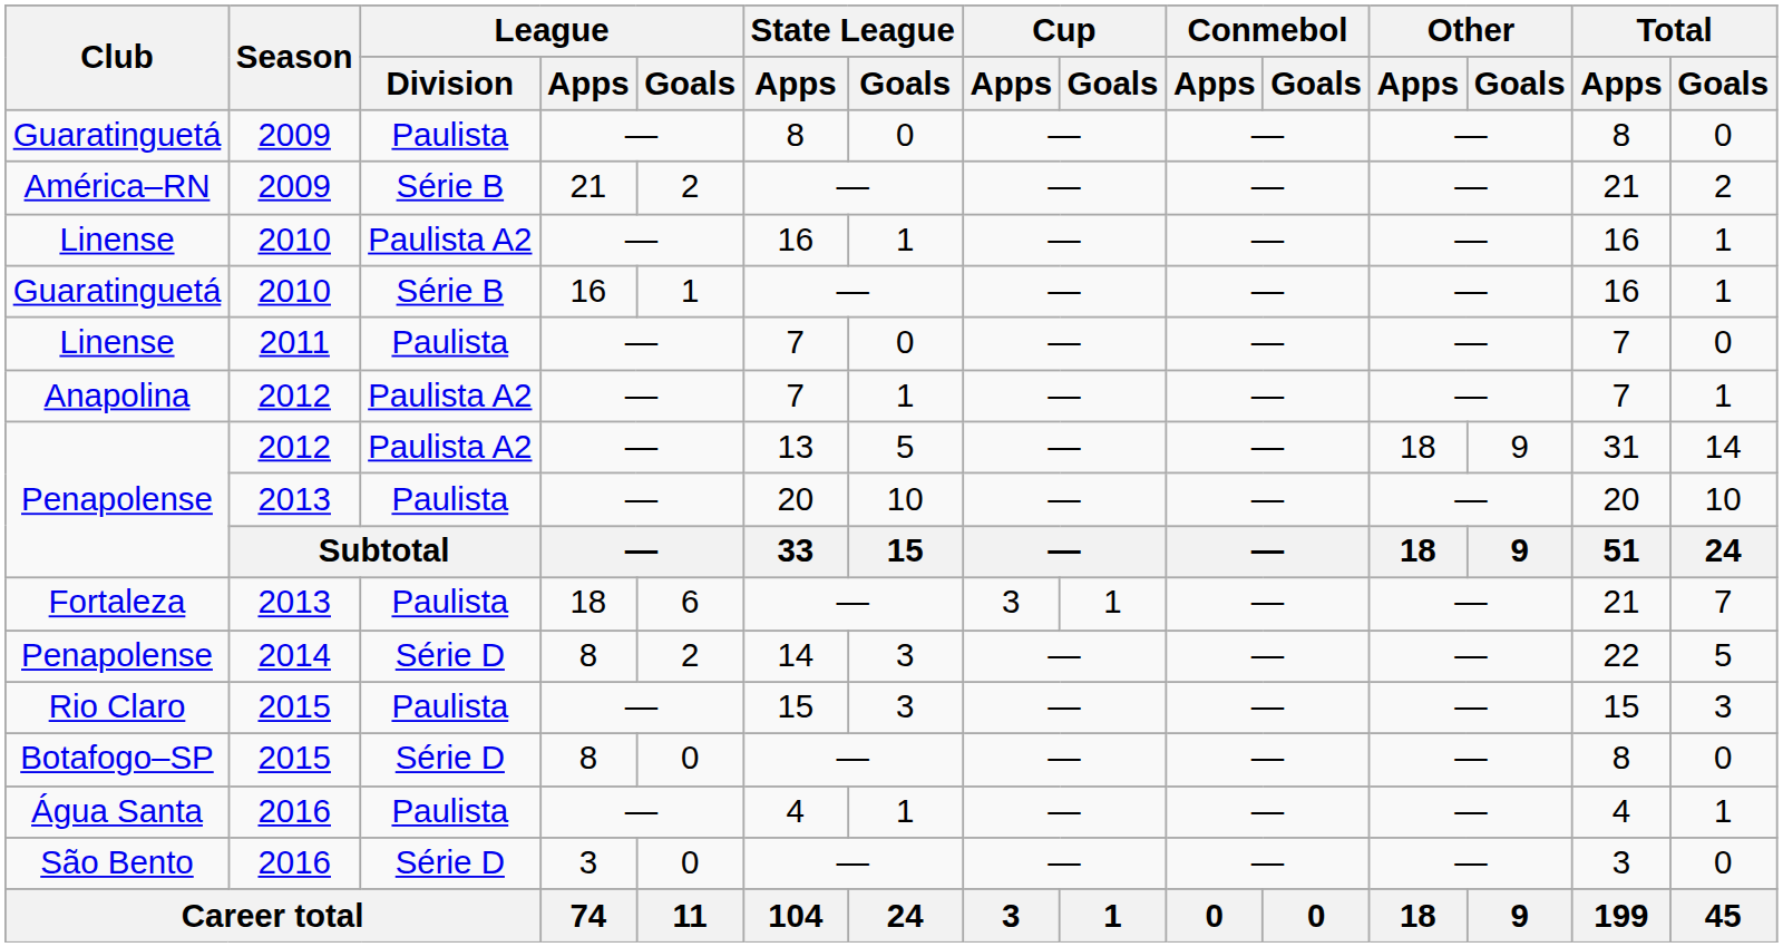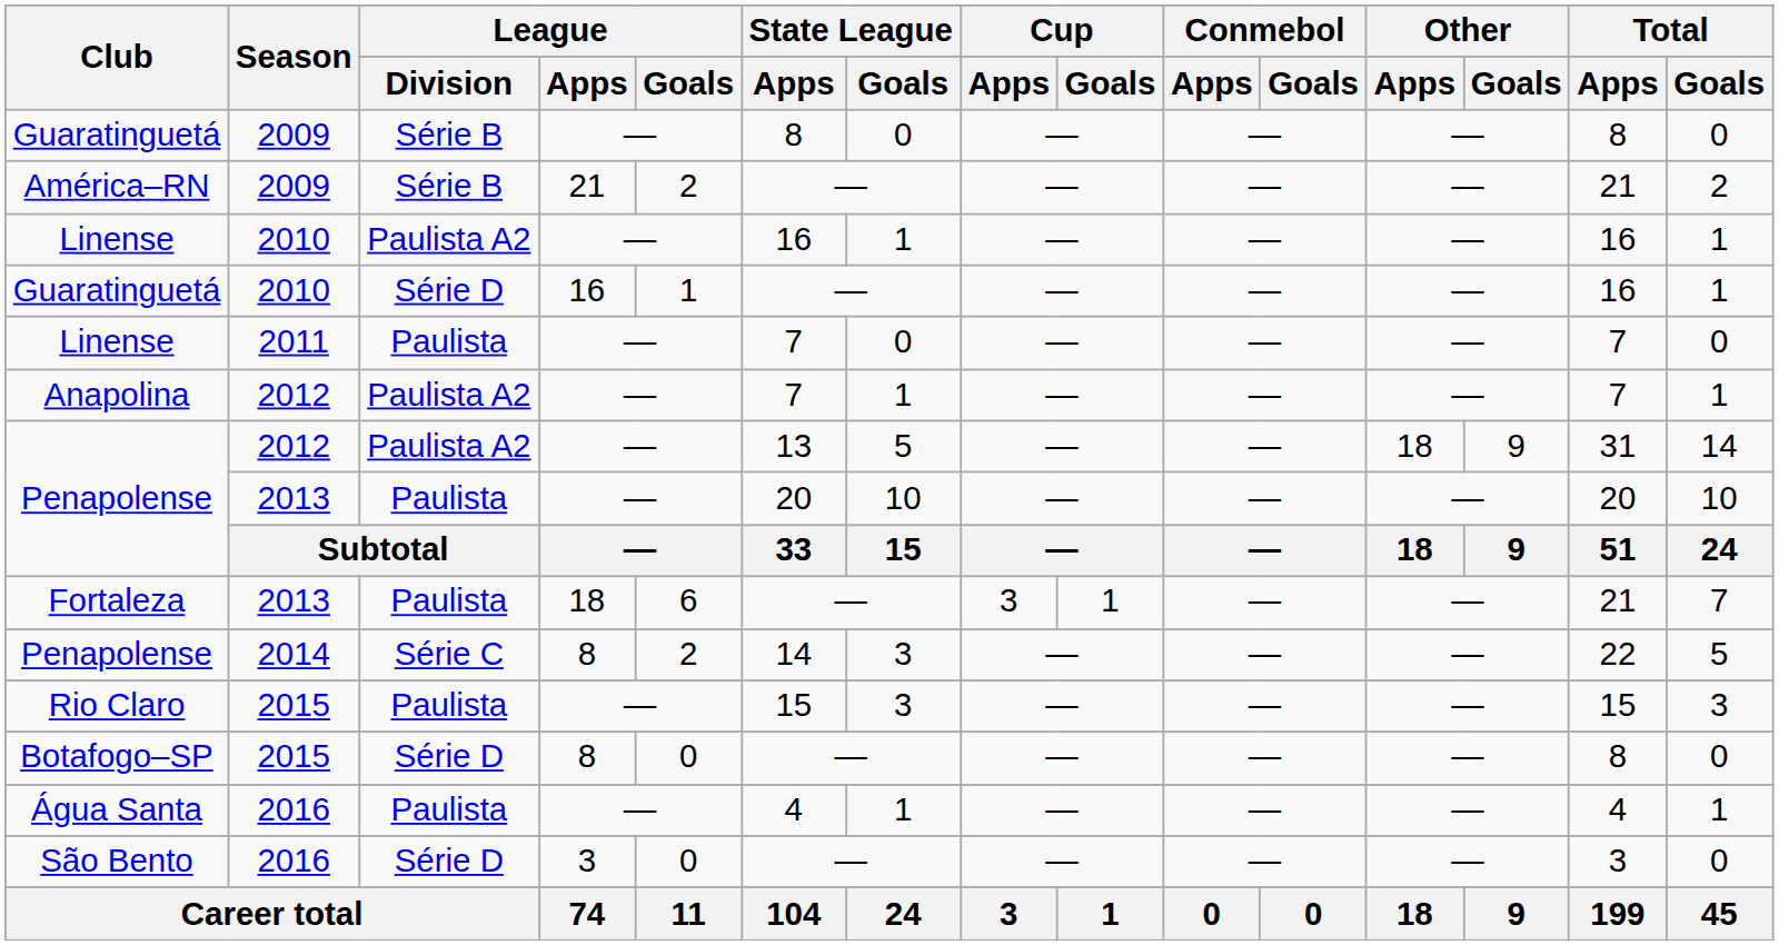Guaratinguetá / 2009 | League / Division: Paulista -> Série B
Guaratinguetá / 2010 | League / Division: Série B -> Série D
Penapolense / 2014 | League / Division: Série D -> Série C
